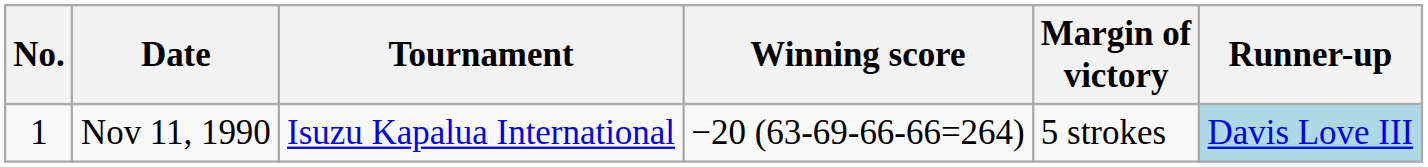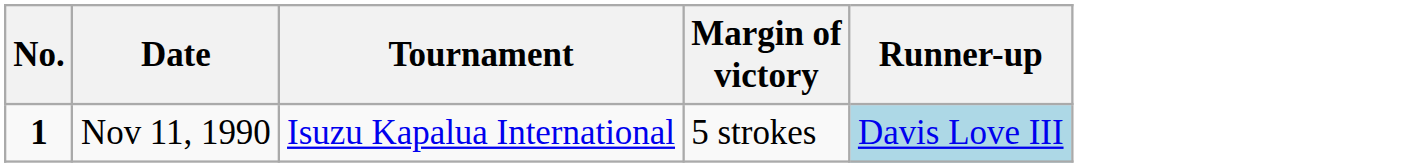- column: Winning score | −20 (63-69-66-66=264)
Nov 11, 1990 | No.: normal -> bold
